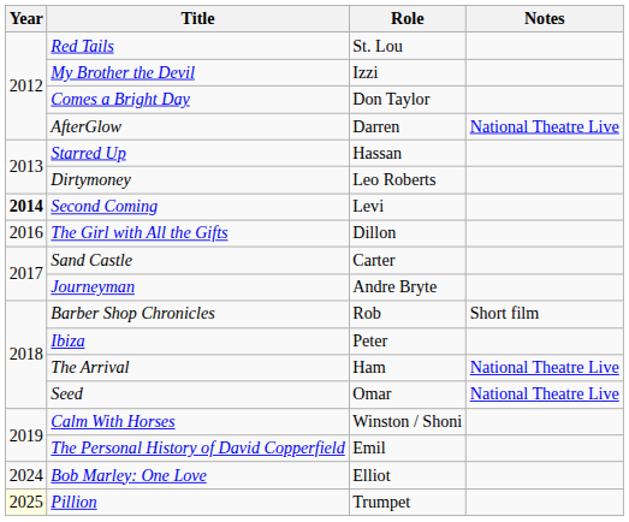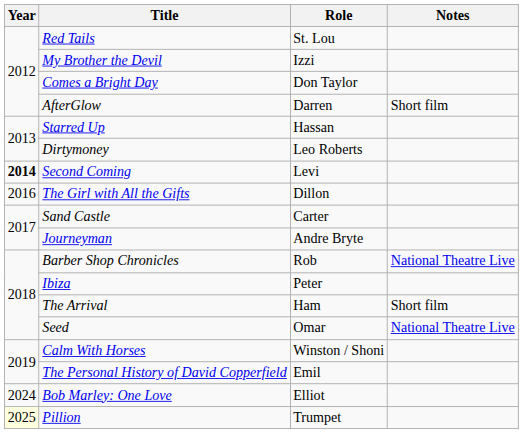AfterGlow | Notes: National Theatre Live -> Short film
Barber Shop Chronicles | Notes: Short film -> National Theatre Live
The Arrival | Notes: National Theatre Live -> Short film
